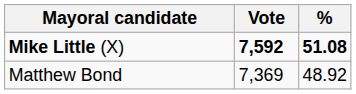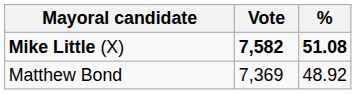Mike Little (X) | Vote: 7,592 -> 7,582
